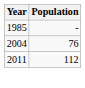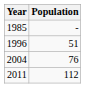+ row: 1996 | 51
